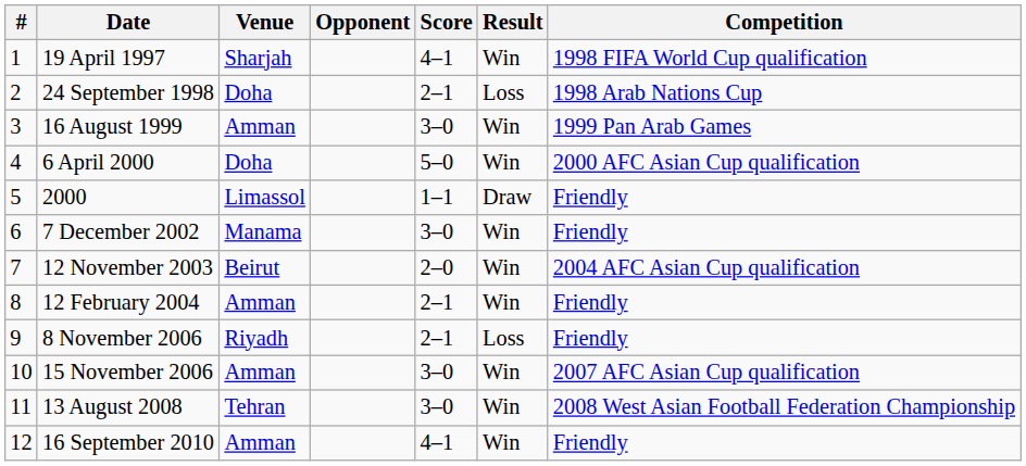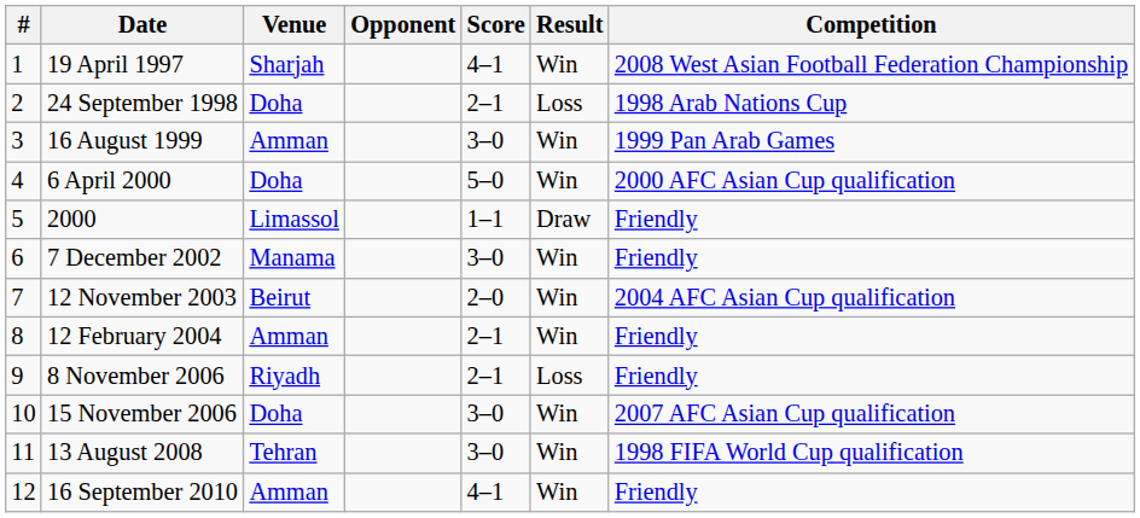19 April 1997 | Competition: 1998 FIFA World Cup qualification -> 2008 West Asian Football Federation Championship
15 November 2006 | Venue: Amman -> Doha
13 August 2008 | Competition: 2008 West Asian Football Federation Championship -> 1998 FIFA World Cup qualification
